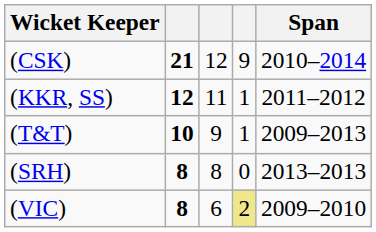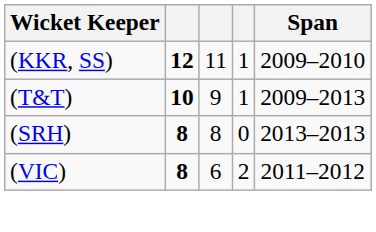- row: (CSK) | 21 | 12 | 9 | 2010–2014
(KKR, SS) | Span: 2011–2012 -> 2009–2010
(VIC) | column 4: khaki background -> no background
(VIC) | Span: 2009–2010 -> 2011–2012
